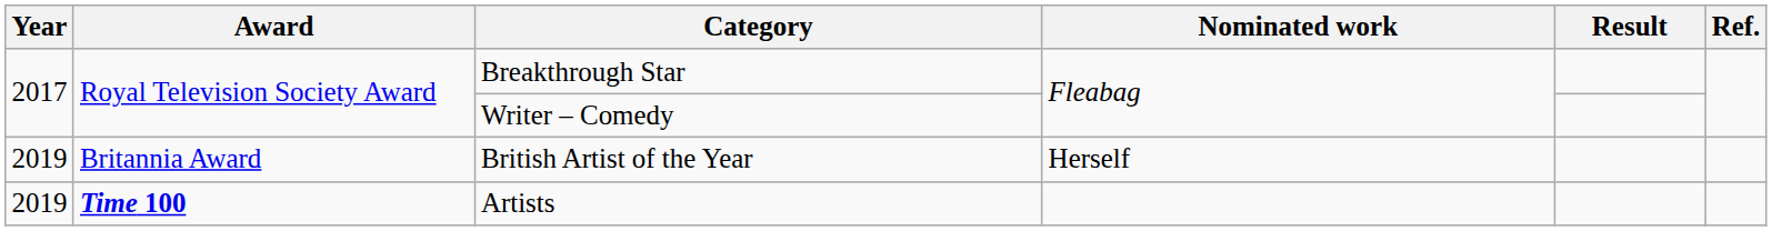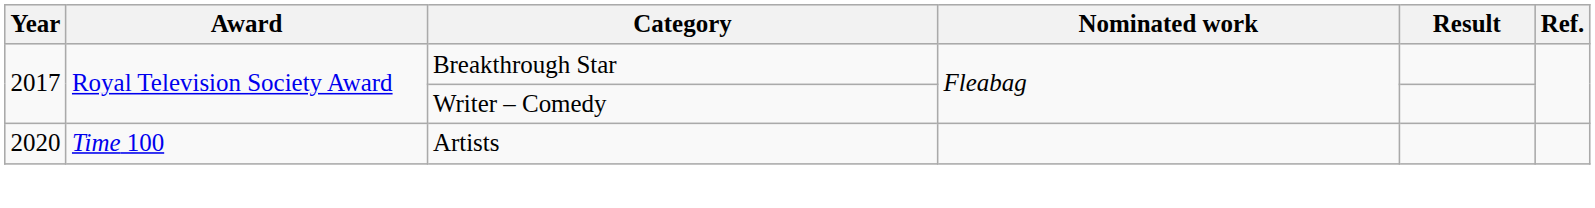- row: 2019 | Britannia Award | British Artist of the Year | Herself
Artists | Year: 2019 -> 2020
Artists | Award: bold -> normal
